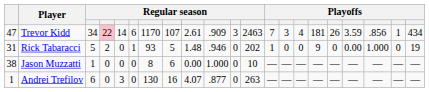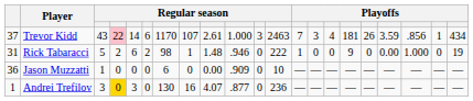Trevor Kidd | column 1: 47 -> 37
Trevor Kidd | column 3: 34 -> 43
Trevor Kidd | column 10: .909 -> 1.000
Rick Tabaracci | column 5: 0 -> 6
Rick Tabaracci | column 6: 1 -> 2
Rick Tabaracci | column 7: 93 -> 98
Rick Tabaracci | column 8: 5 -> 1
Rick Tabaracci | column 12: 202 -> 222
Jason Muzzatti | column 1: 38 -> 36
Jason Muzzatti | column 7: 8 -> 6
Jason Muzzatti | column 8: 6 -> 0
Jason Muzzatti | column 10: 1.000 -> .909
Andrei Trefilov | column 3: 6 -> 3
Andrei Trefilov | column 4: no background -> gold background
Andrei Trefilov | column 12: 263 -> 236
